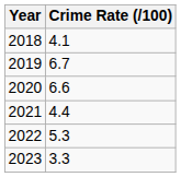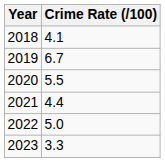2020 | Crime Rate (/100): 6.6 -> 5.5
2022 | Crime Rate (/100): 5.3 -> 5.0
